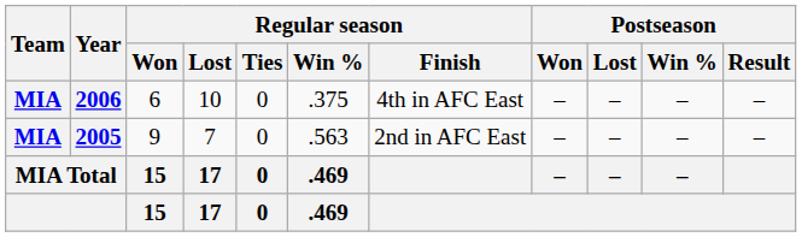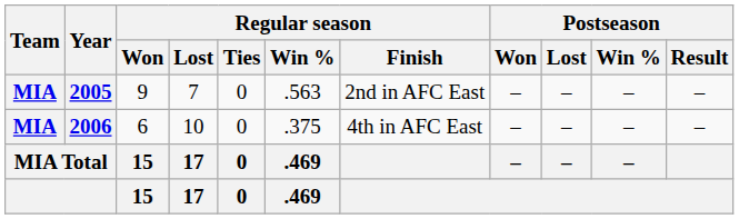rows swapped: 2005 <-> 2006
